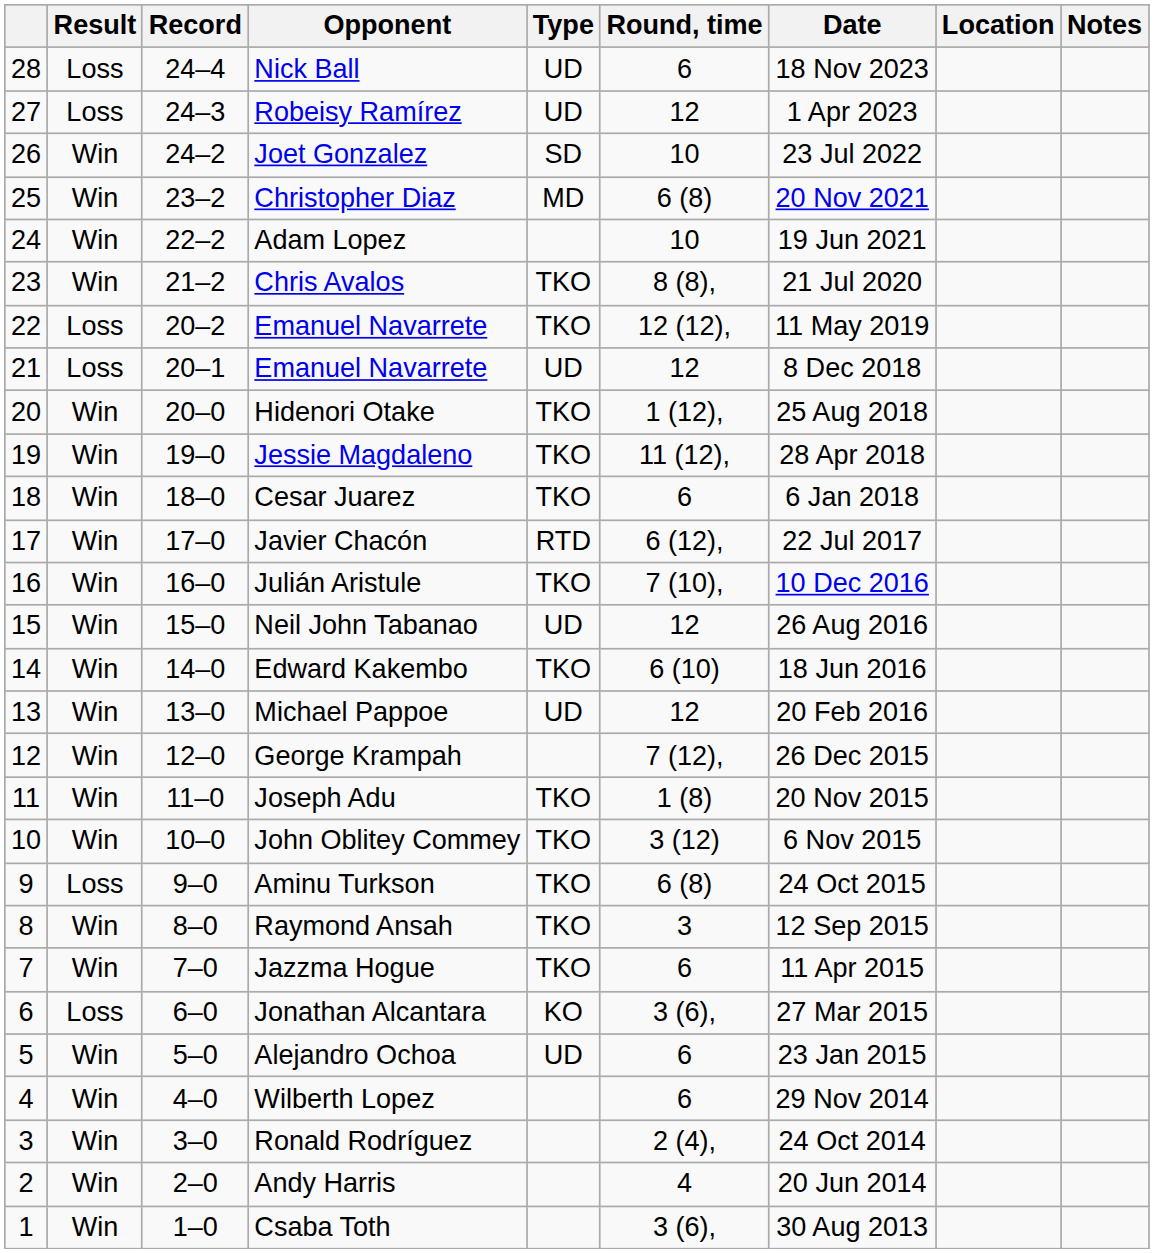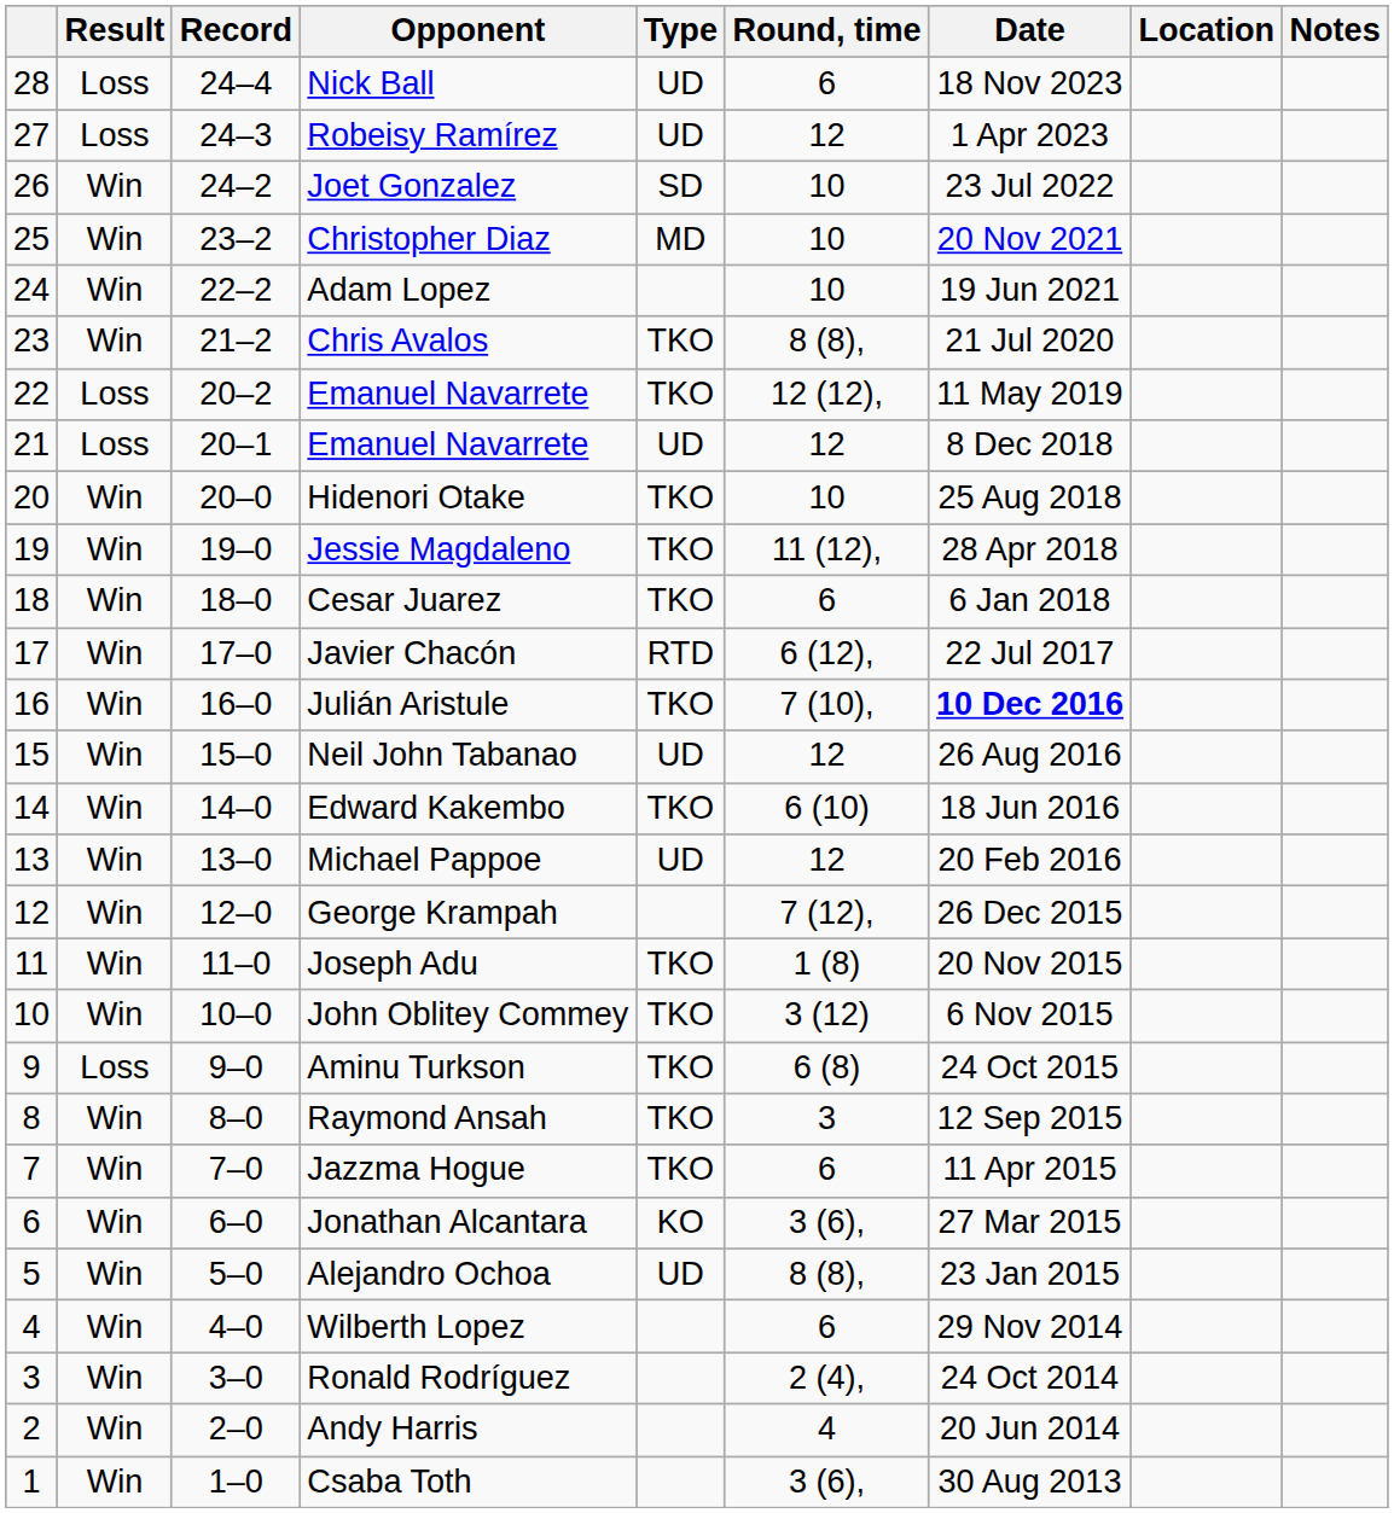Christopher Diaz | Round, time: 6 (8) -> 10
Hidenori Otake | Round, time: 1 (12), -> 10
Julián Aristule | Date: normal -> bold
Jonathan Alcantara | Result: Loss -> Win
Alejandro Ochoa | Round, time: 6 -> 8 (8),
